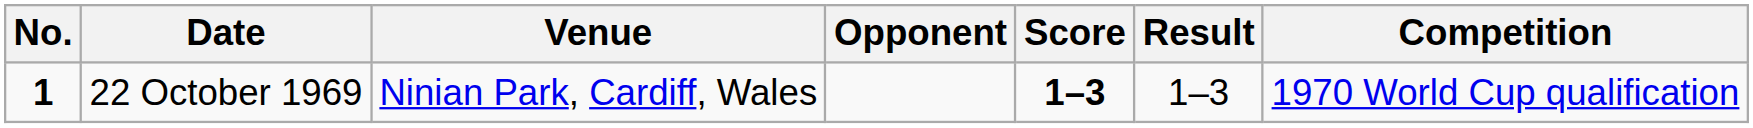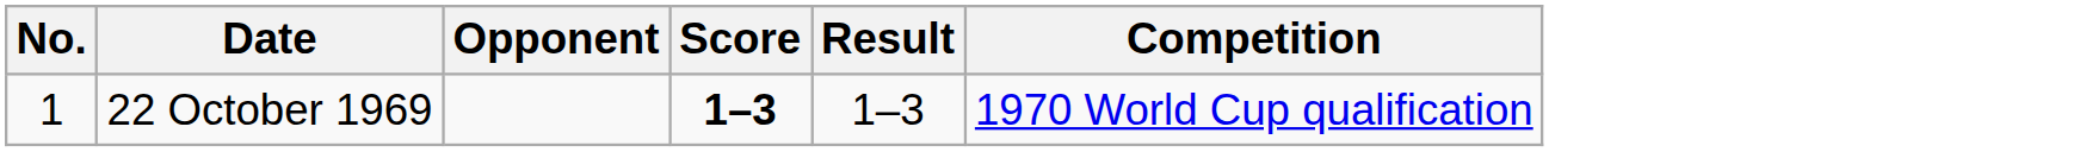- column: Venue | Ninian Park, Cardiff, Wales
22 October 1969 | No.: bold -> normal
